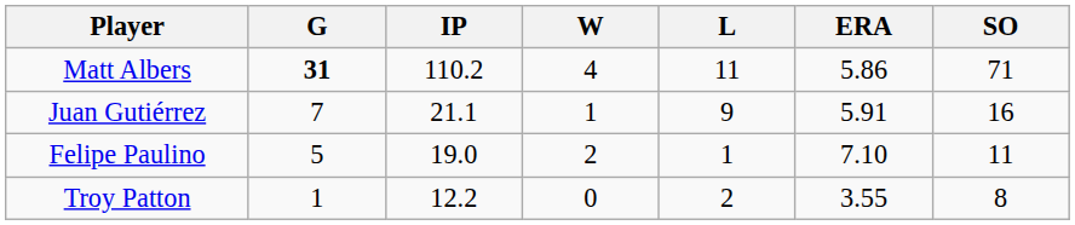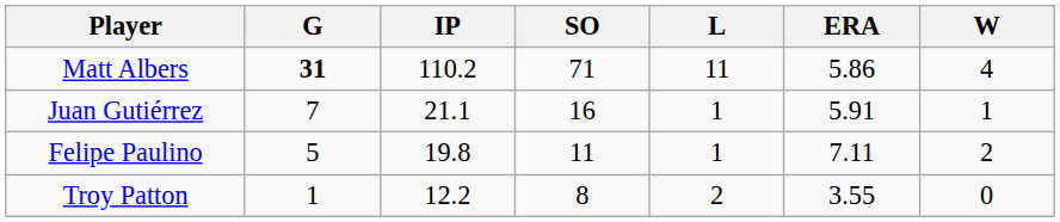columns swapped: W <-> SO
Juan Gutiérrez | L: 9 -> 1
Felipe Paulino | IP: 19.0 -> 19.8
Felipe Paulino | ERA: 7.10 -> 7.11
